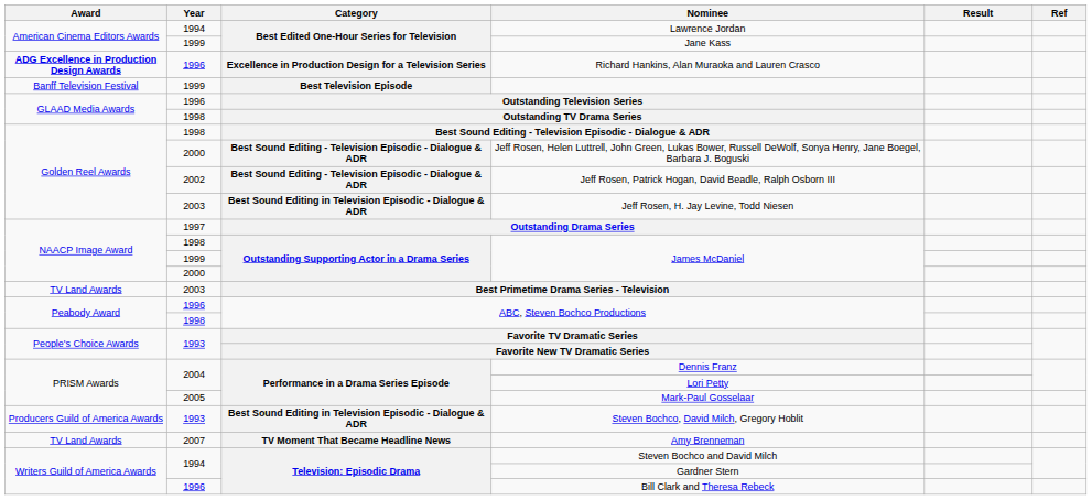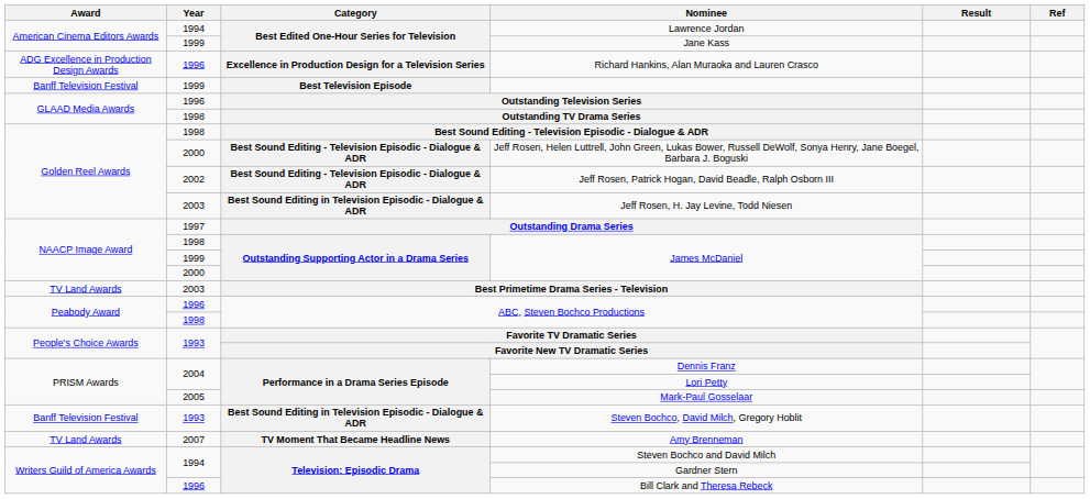Richard Hankins, Alan Muraoka and Lauren Crasco | Award: bold -> normal
Steven Bochco, David Milch, Gregory Hoblit | Award: Producers Guild of America Awards -> Banff Television Festival
